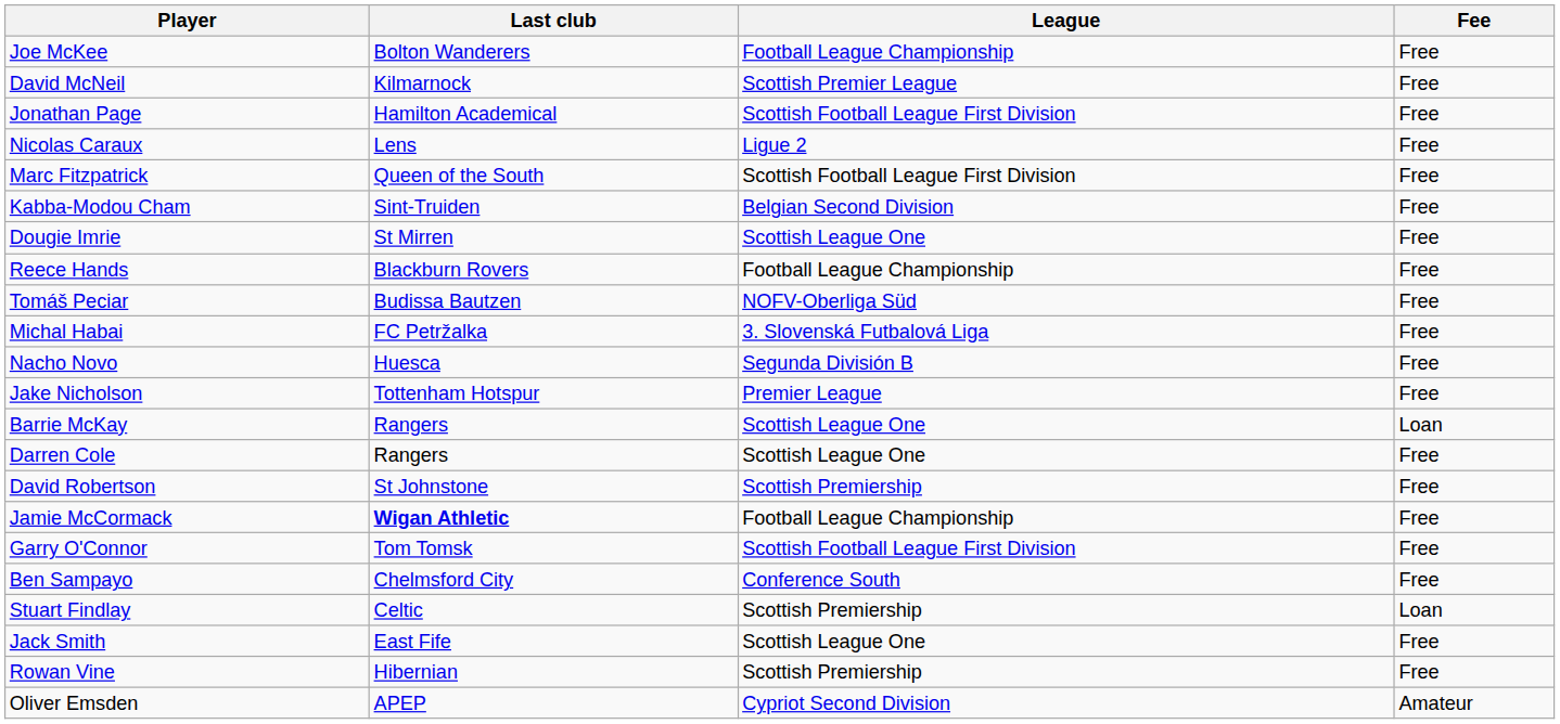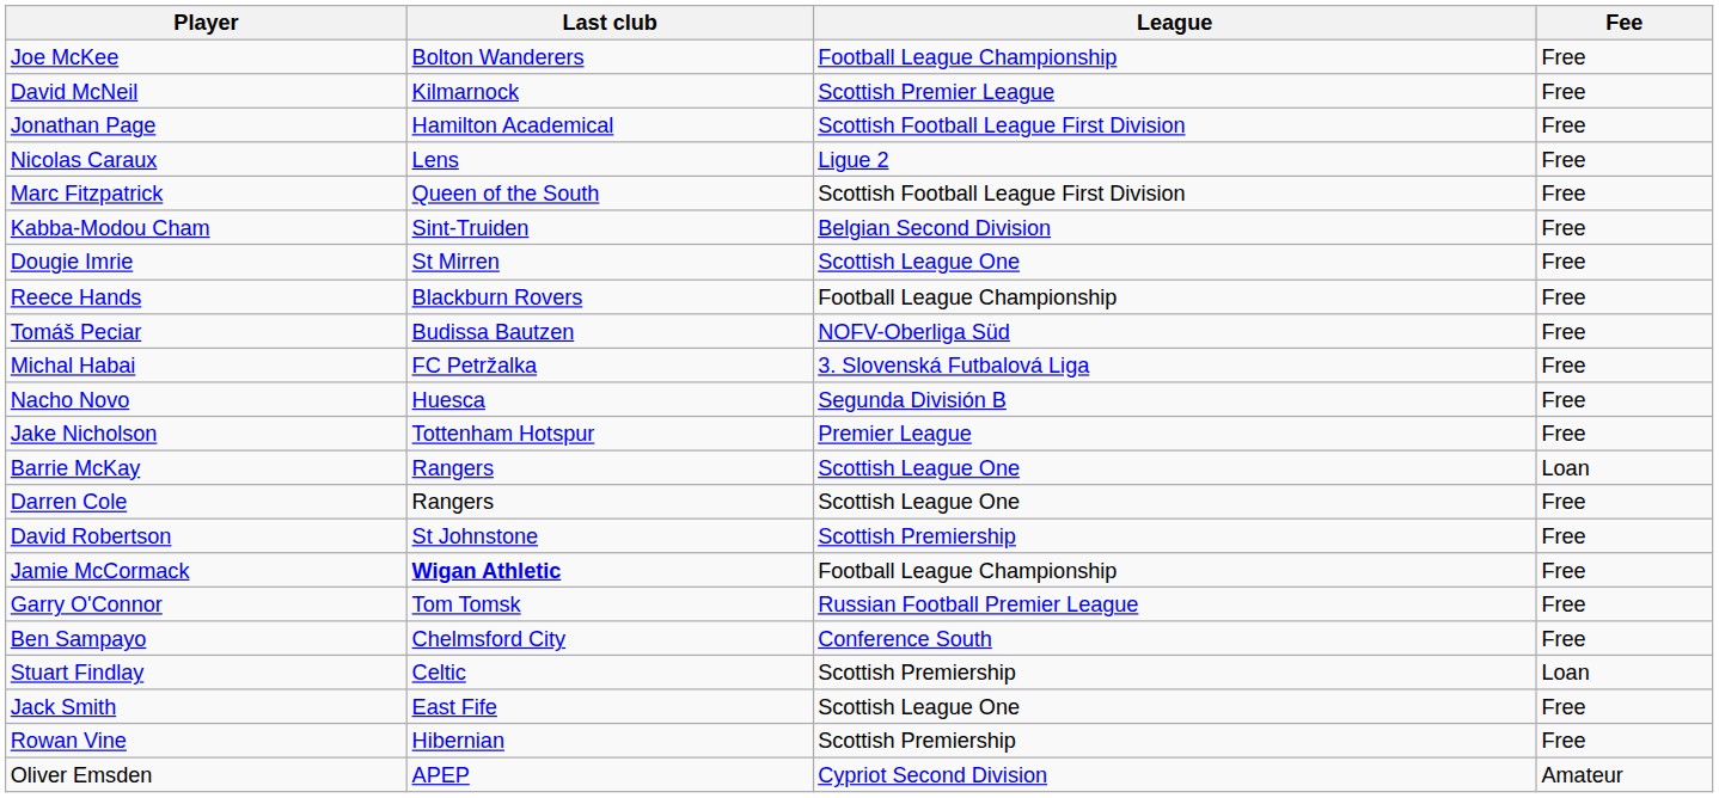Garry O'Connor | League: Scottish Football League First Division -> Russian Football Premier League
